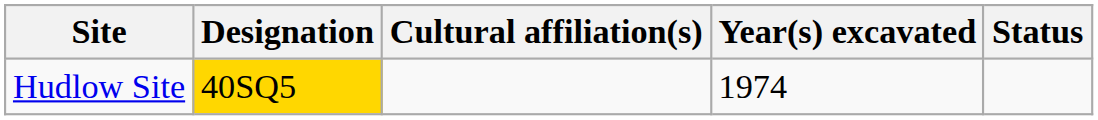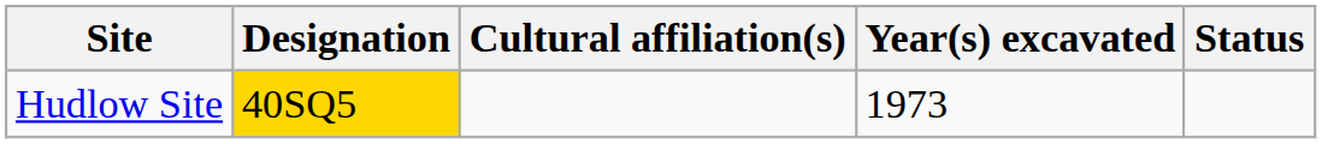Hudlow Site | Year(s) excavated: 1974 -> 1973
